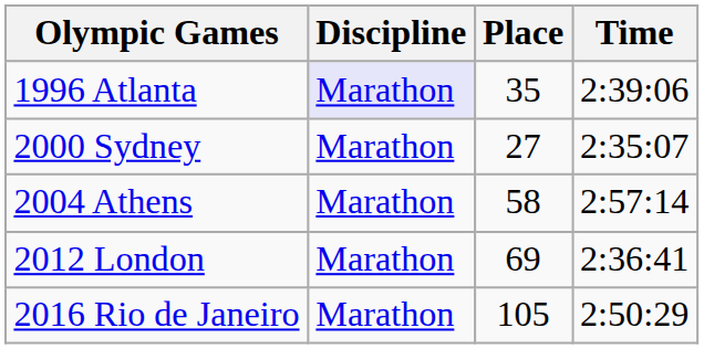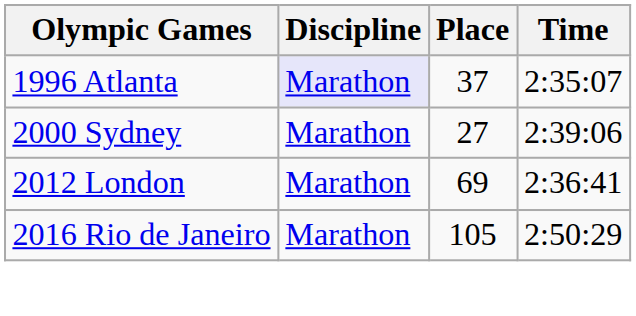1996 Atlanta | Place: 35 -> 37
1996 Atlanta | Time: 2:39:06 -> 2:35:07
2000 Sydney | Time: 2:35:07 -> 2:39:06
- row: 2004 Athens | Marathon | 58 | 2:57:14
